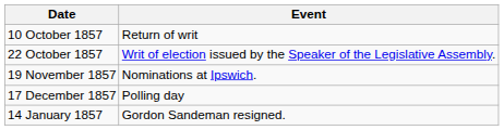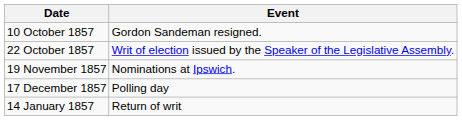10 October 1857 | Event: Return of writ -> Gordon Sandeman resigned.
14 January 1857 | Event: Gordon Sandeman resigned. -> Return of writ
